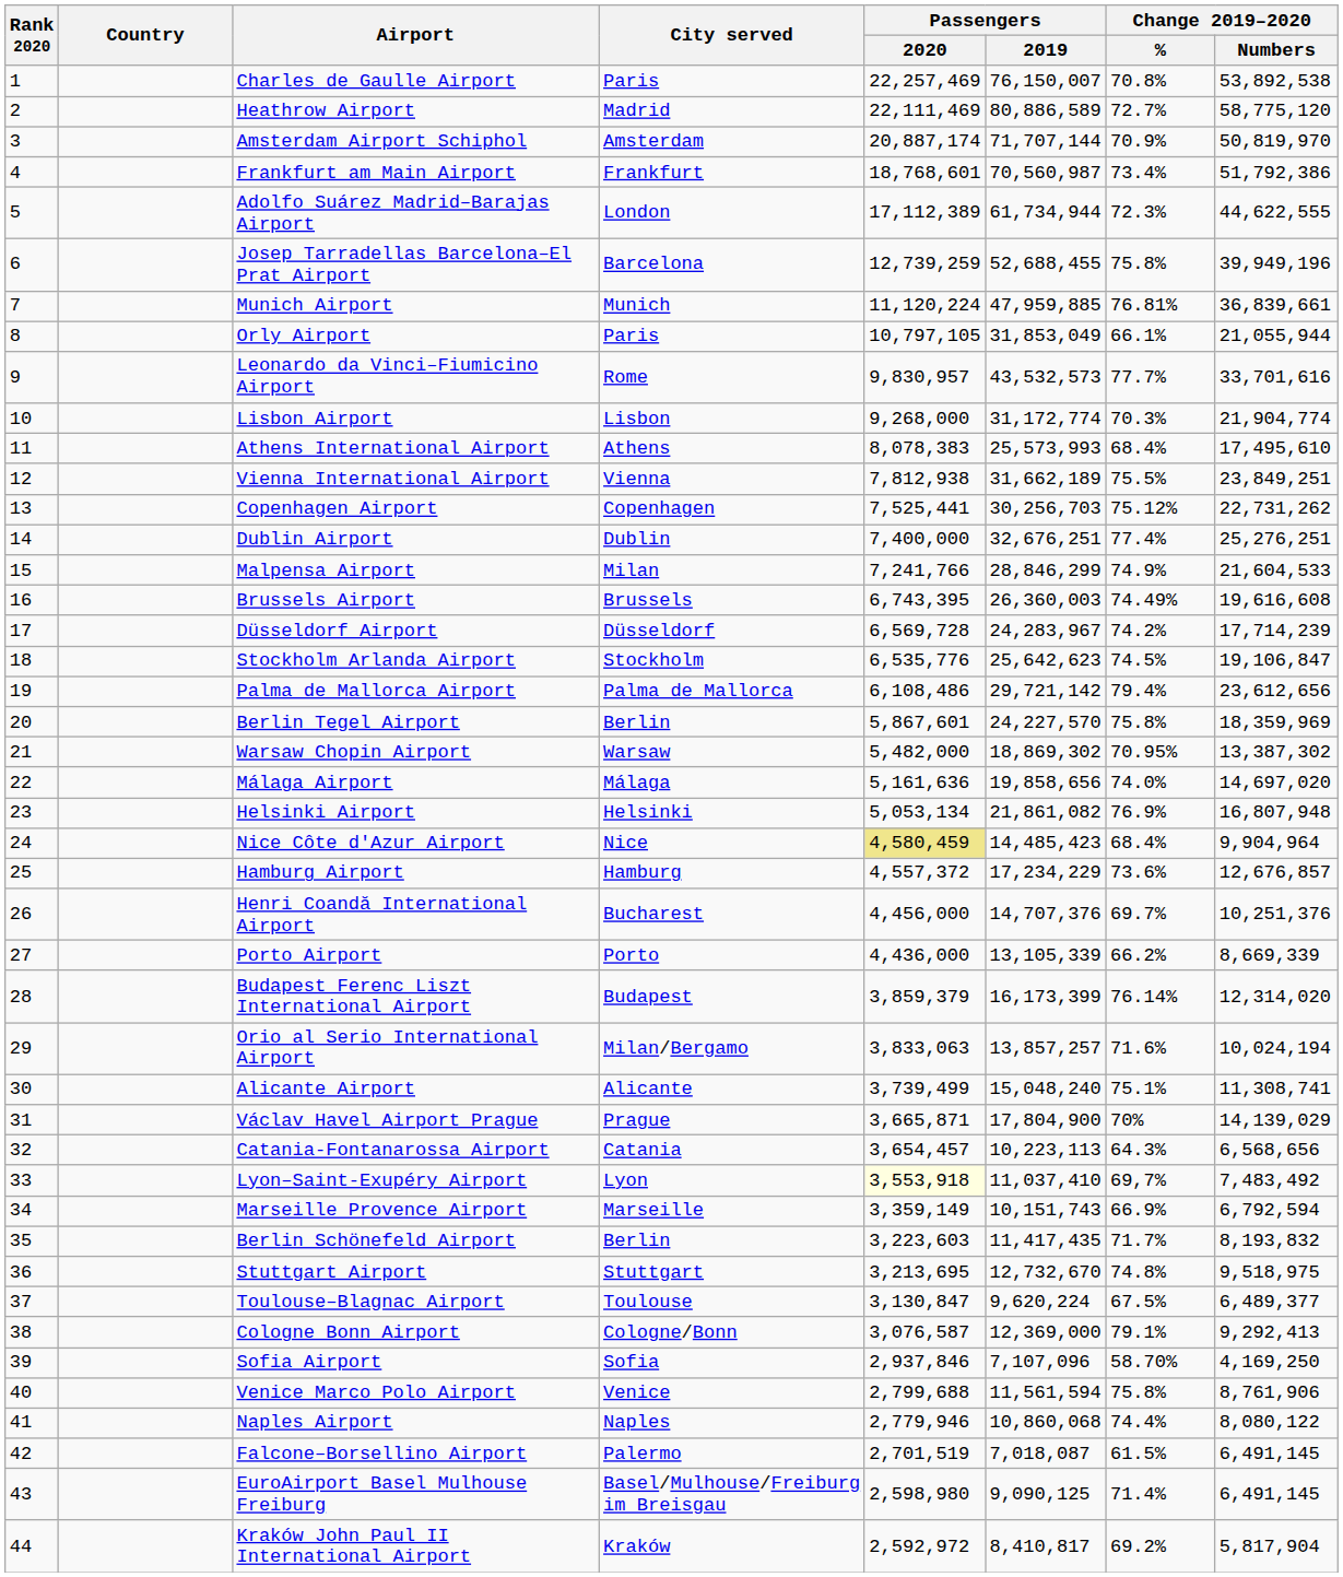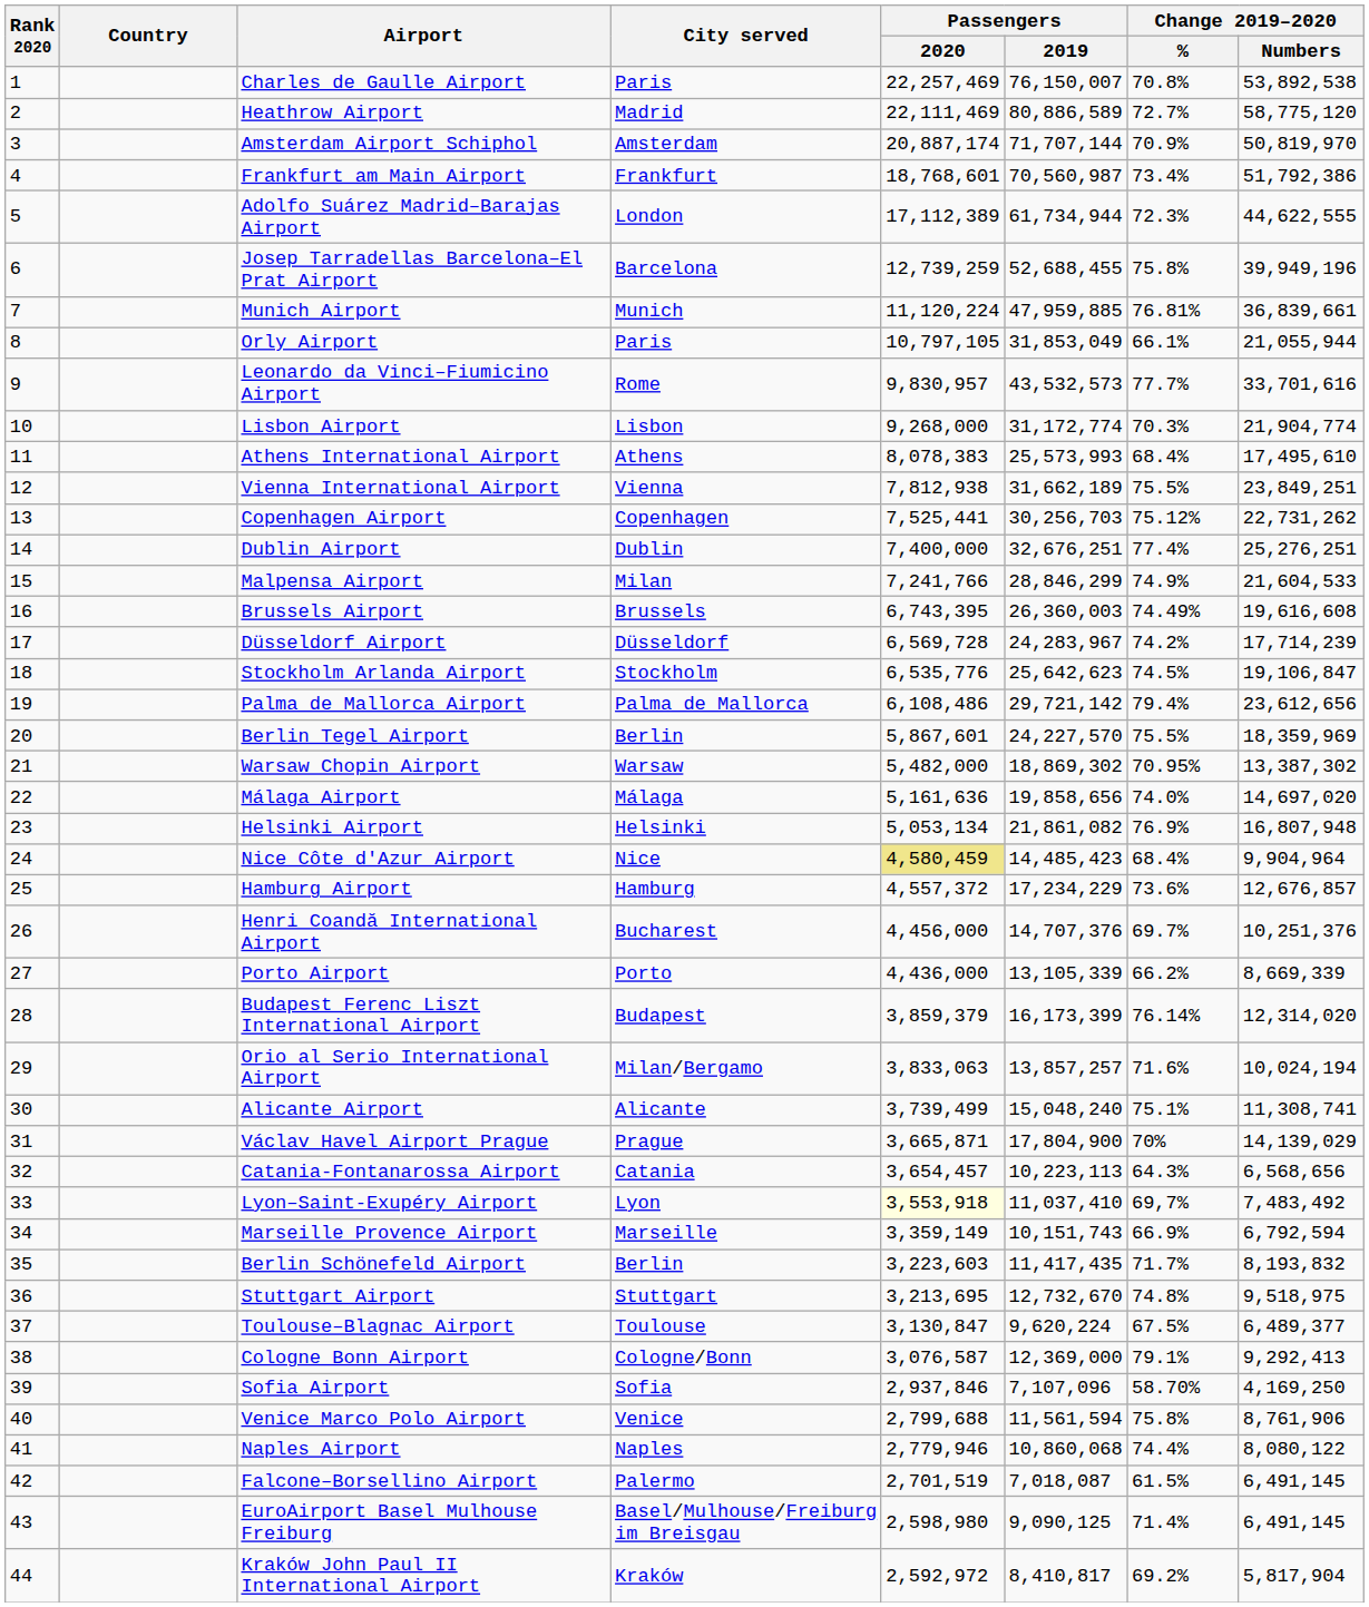Berlin Tegel Airport | Change 2019–2020 / %: 75.8% -> 75.5%
